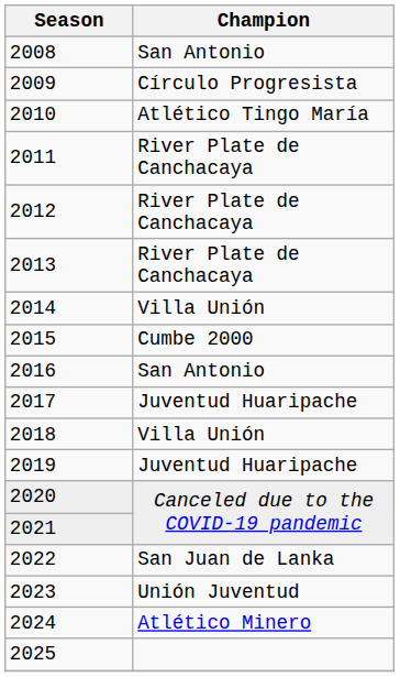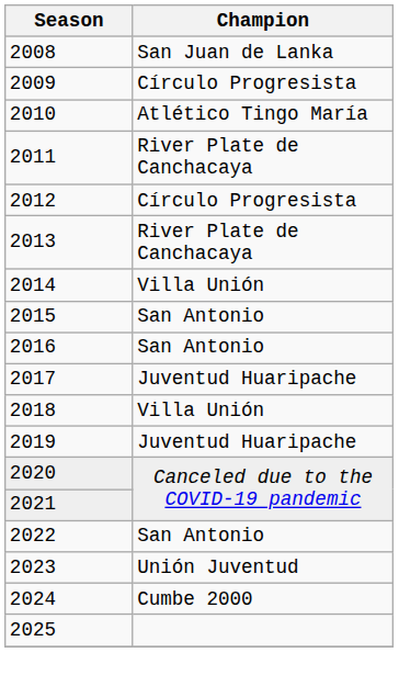2008 | Champion: San Antonio -> San Juan de Lanka
2012 | Champion: River Plate de Canchacaya -> Círculo Progresista
2015 | Champion: Cumbe 2000 -> San Antonio
2022 | Champion: San Juan de Lanka -> San Antonio
2024 | Champion: Atlético Minero -> Cumbe 2000
